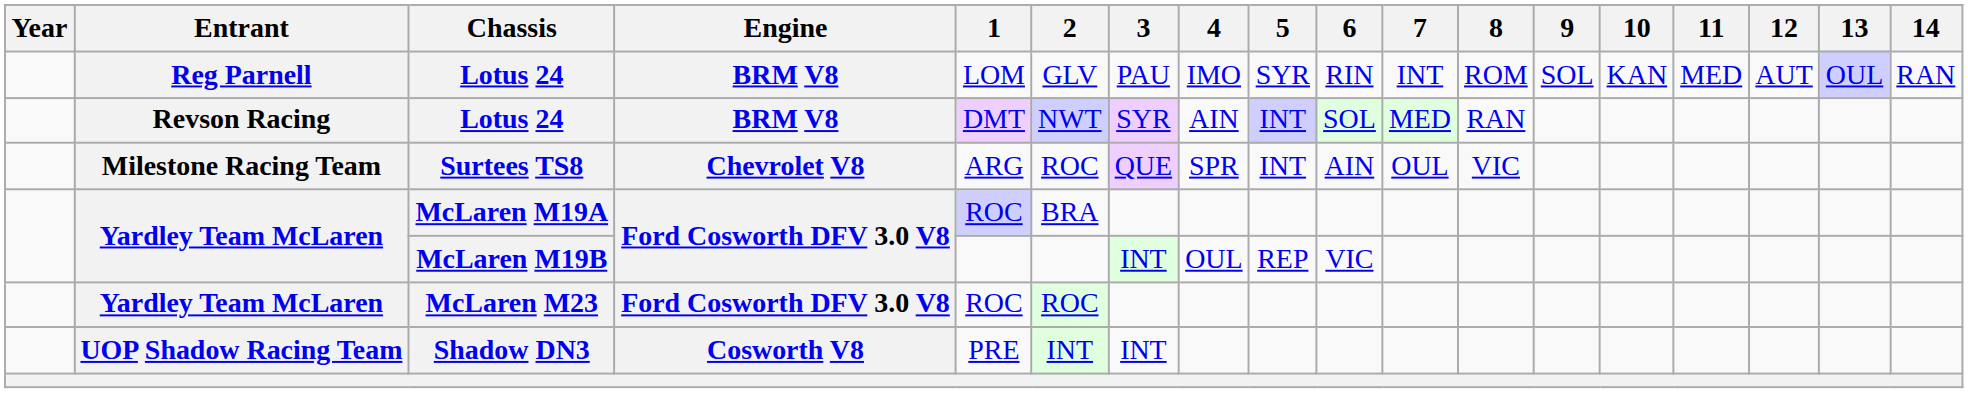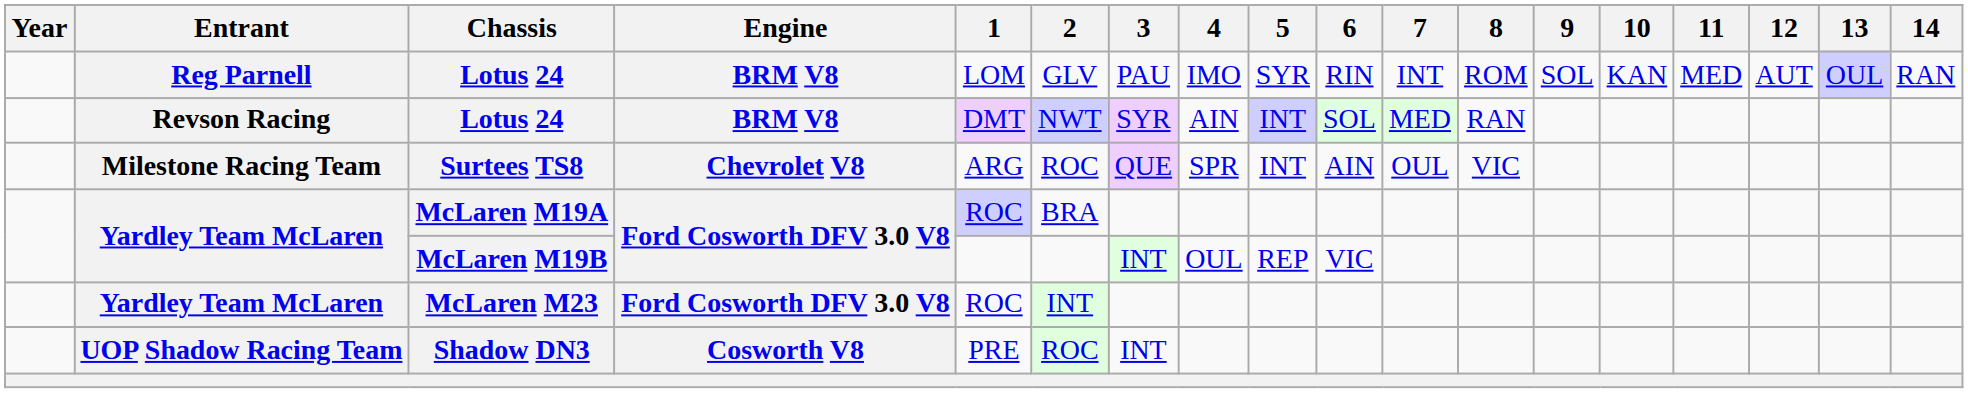McLaren M23 | 2: ROC -> INT
Shadow DN3 | 2: INT -> ROC
